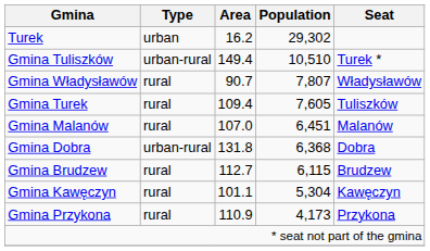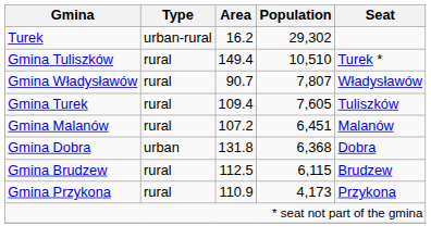Turek | Type: urban -> urban-rural
Gmina Tuliszków | Type: urban-rural -> rural
Gmina Malanów | Area: 107.0 -> 107.2
Gmina Dobra | Type: urban-rural -> urban
Gmina Brudzew | Area: 112.7 -> 112.5
- row: Gmina Kawęczyn | rural | 101.1 | 5,304 | Kawęczyn
